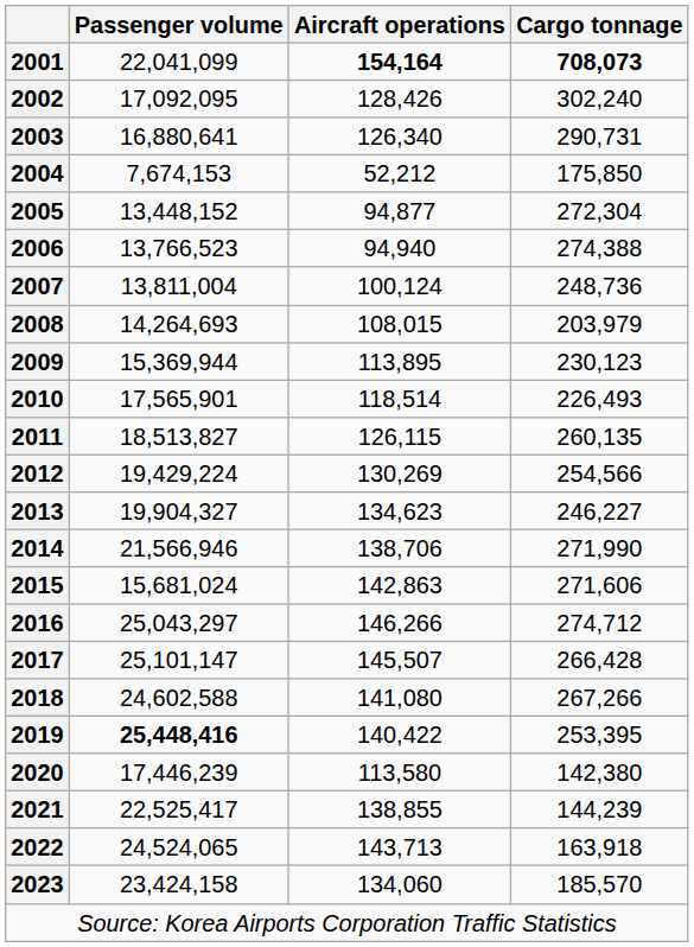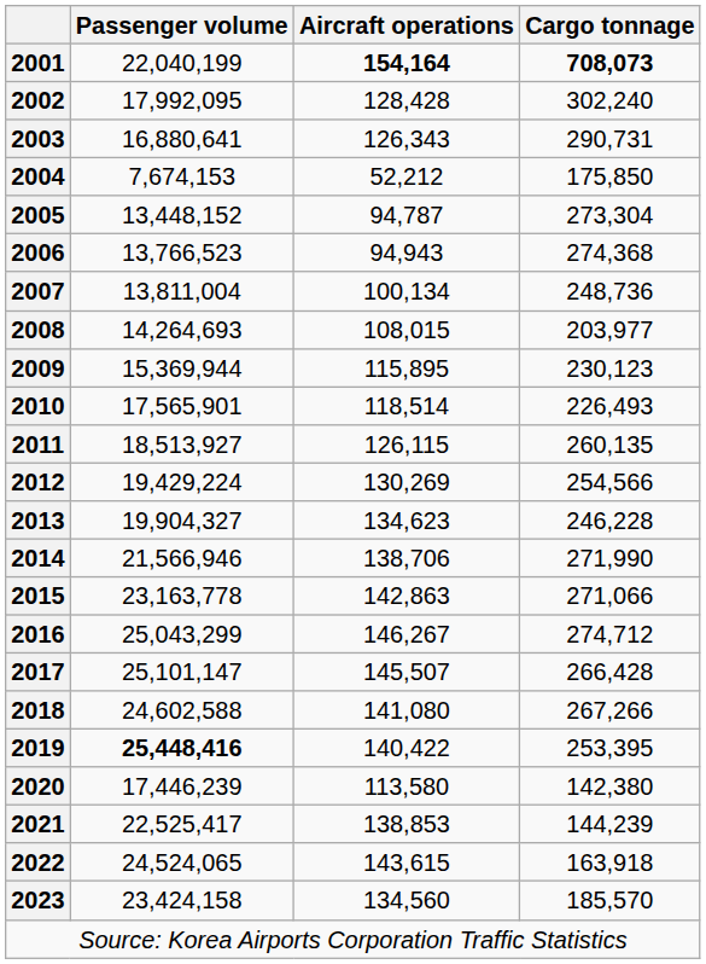2001 | Passenger volume: 22,041,099 -> 22,040,199
2002 | Passenger volume: 17,092,095 -> 17,992,095
2002 | Aircraft operations: 128,426 -> 128,428
2003 | Aircraft operations: 126,340 -> 126,343
2005 | Aircraft operations: 94,877 -> 94,787
2005 | Cargo tonnage: 272,304 -> 273,304
2006 | Aircraft operations: 94,940 -> 94,943
2006 | Cargo tonnage: 274,388 -> 274,368
2007 | Aircraft operations: 100,124 -> 100,134
2008 | Cargo tonnage: 203,979 -> 203,977
2009 | Aircraft operations: 113,895 -> 115,895
2011 | Passenger volume: 18,513,827 -> 18,513,927
2013 | Cargo tonnage: 246,227 -> 246,228
2015 | Passenger volume: 15,681,024 -> 23,163,778
2015 | Cargo tonnage: 271,606 -> 271,066
2016 | Passenger volume: 25,043,297 -> 25,043,299
2016 | Aircraft operations: 146,266 -> 146,267
2021 | Aircraft operations: 138,855 -> 138,853
2022 | Aircraft operations: 143,713 -> 143,615
2023 | Aircraft operations: 134,060 -> 134,560
